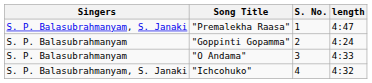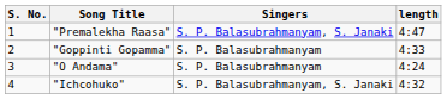columns swapped: S. No. <-> Singers
"Goppinti Gopamma" | length: 4:24 -> 4:33
"O Andama" | length: 4:33 -> 4:24
